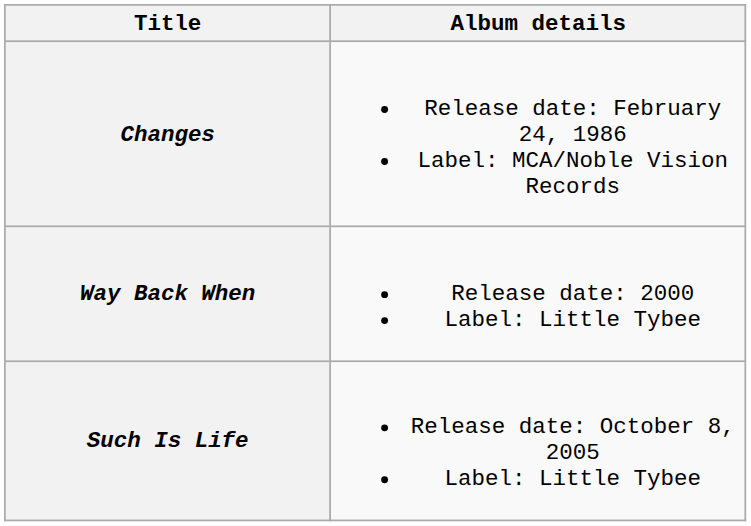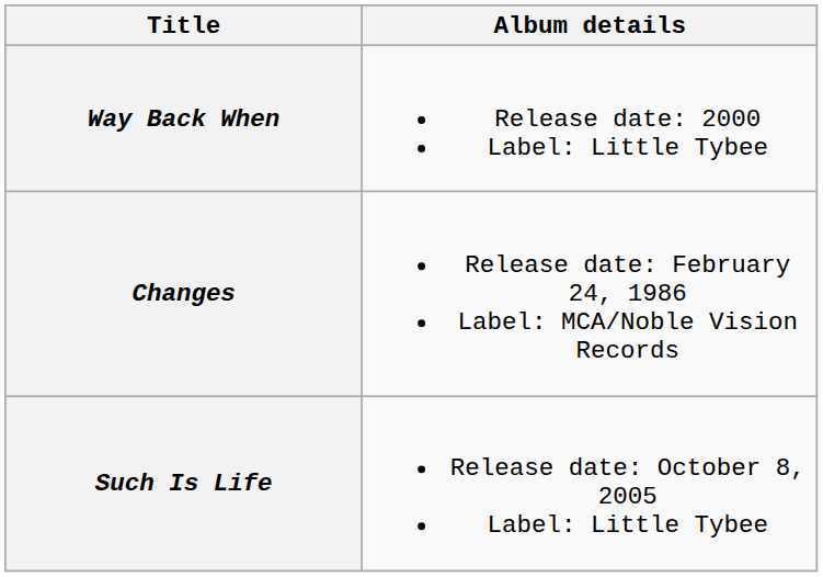rows swapped: Changes <-> Way Back When
